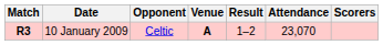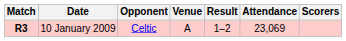10 January 2009 | Venue: bold -> normal
10 January 2009 | Attendance: 23,070 -> 23,069
